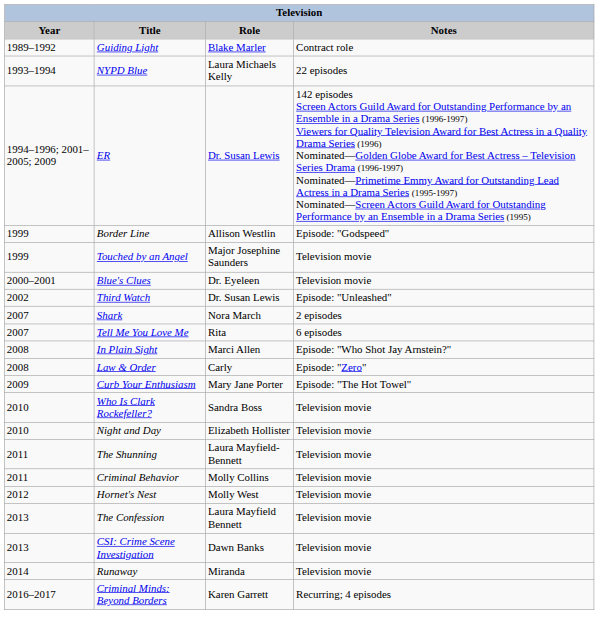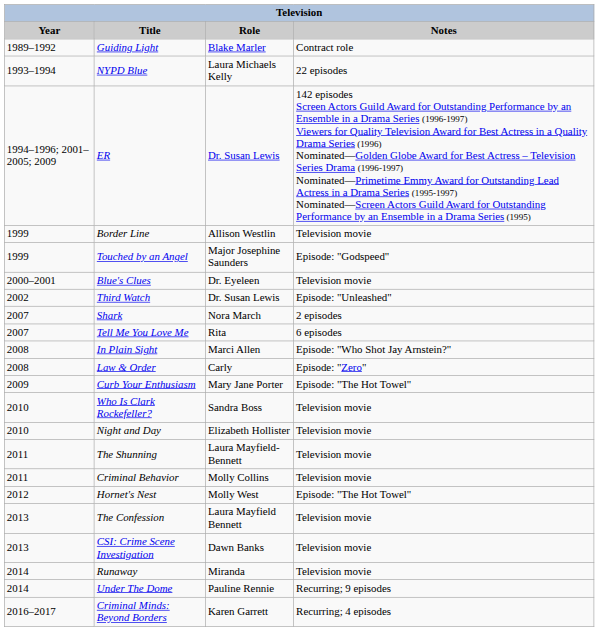Border Line | Notes: Episode: "Godspeed" -> Television movie
Touched by an Angel | Notes: Television movie -> Episode: "Godspeed"
Hornet's Nest | Notes: Television movie -> Episode: "The Hot Towel"
+ row: 2014 | Under The Dome | Pauline Rennie | Recurring; 9 episodes
